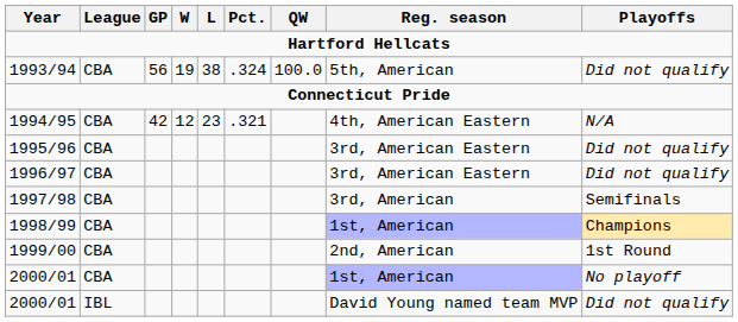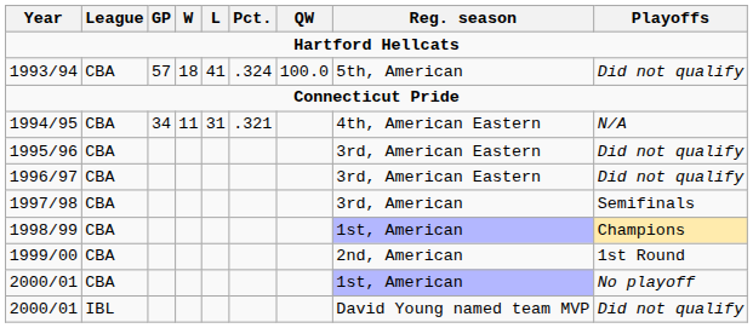1993/94 | GP: 56 -> 57
1993/94 | W: 19 -> 18
1993/94 | L: 38 -> 41
1994/95 | GP: 42 -> 34
1994/95 | W: 12 -> 11
1994/95 | L: 23 -> 31
